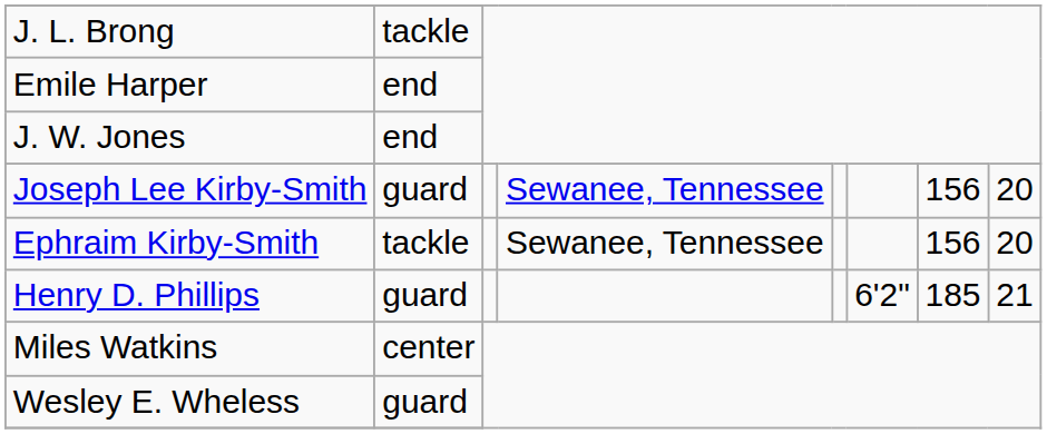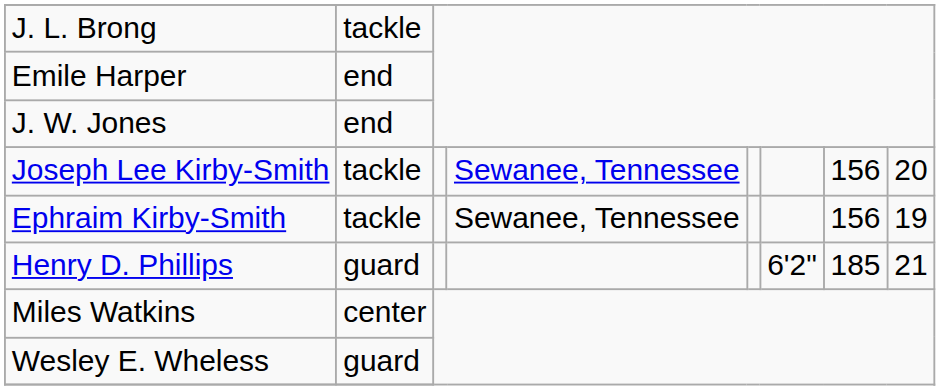Joseph Lee Kirby-Smith | column 2: guard -> tackle
Ephraim Kirby-Smith | column 8: 20 -> 19
